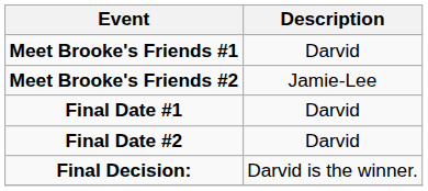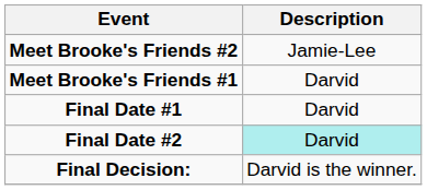rows swapped: Meet Brooke's Friends #1 <-> Meet Brooke's Friends #2
Final Date #2 | Description: no background -> paleturquoise background
